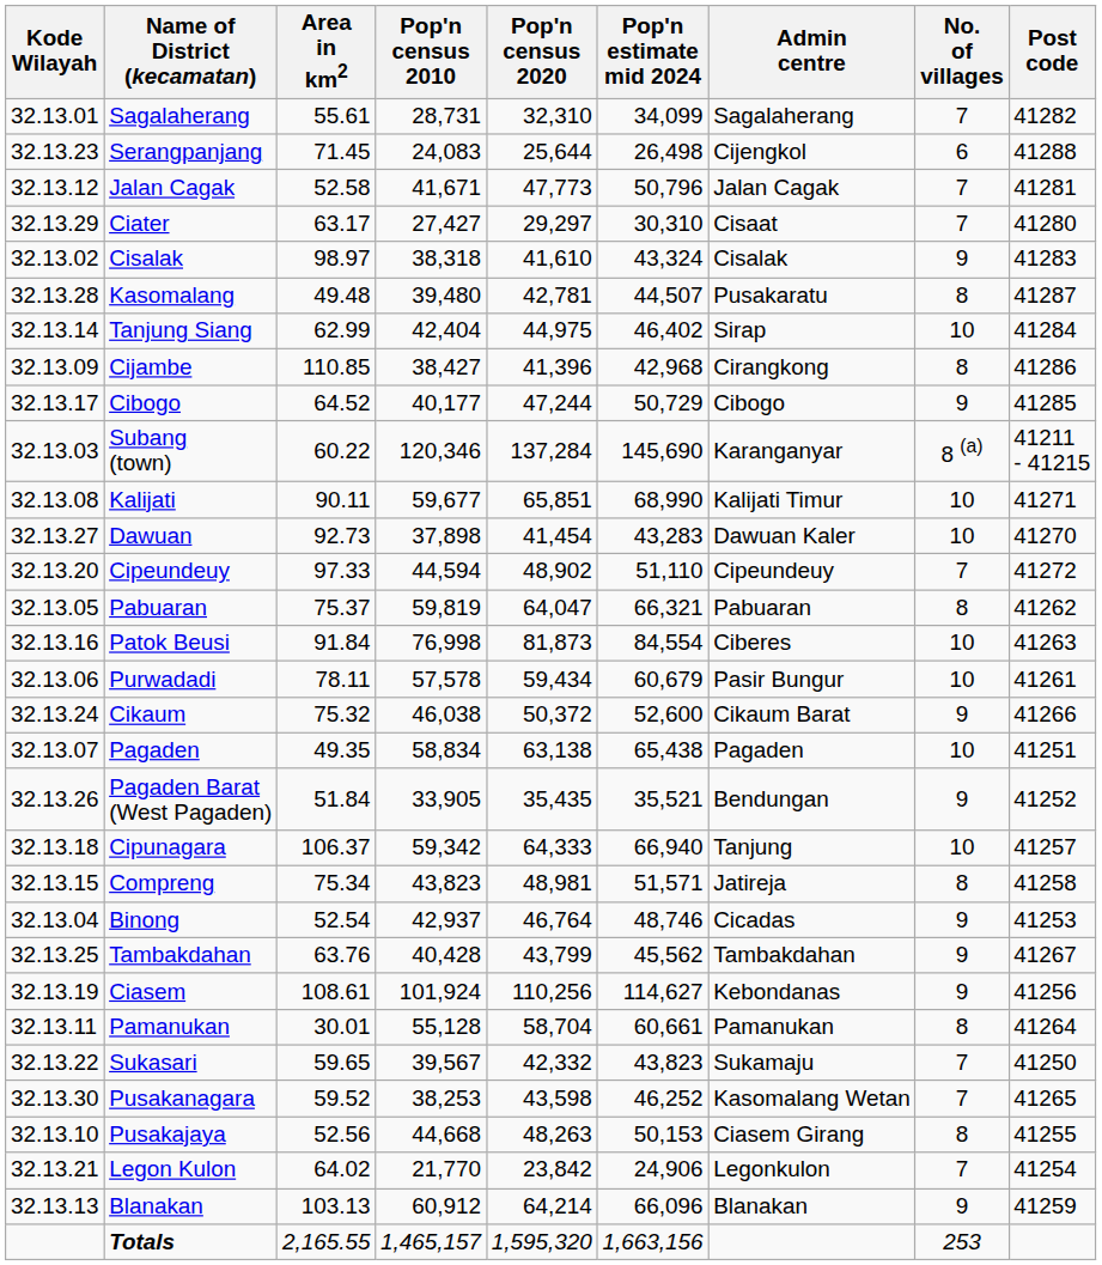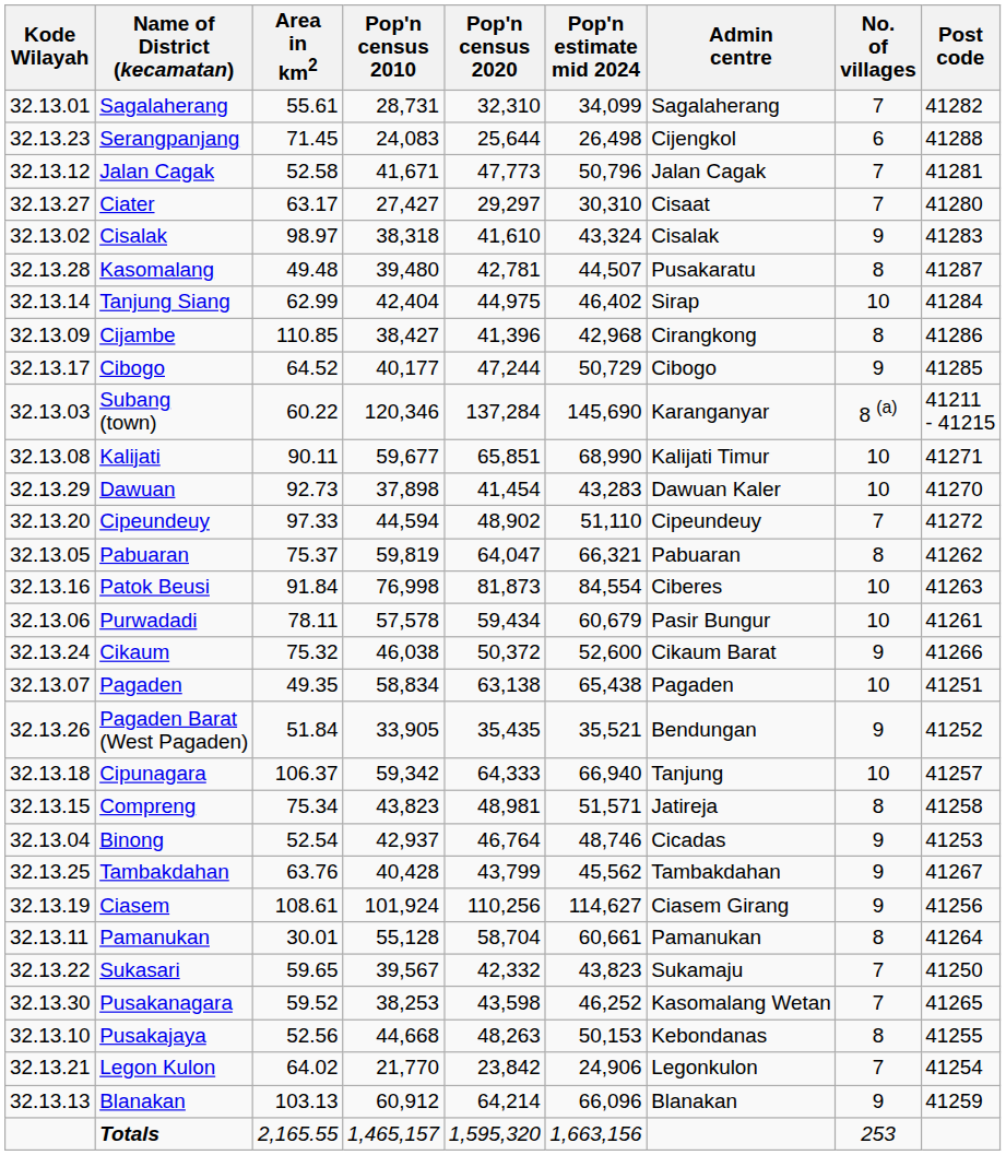Ciater | Kode Wilayah: 32.13.29 -> 32.13.27
Dawuan | Kode Wilayah: 32.13.27 -> 32.13.29
Ciasem | Admin centre: Kebondanas -> Ciasem Girang
Pusakajaya | Admin centre: Ciasem Girang -> Kebondanas
